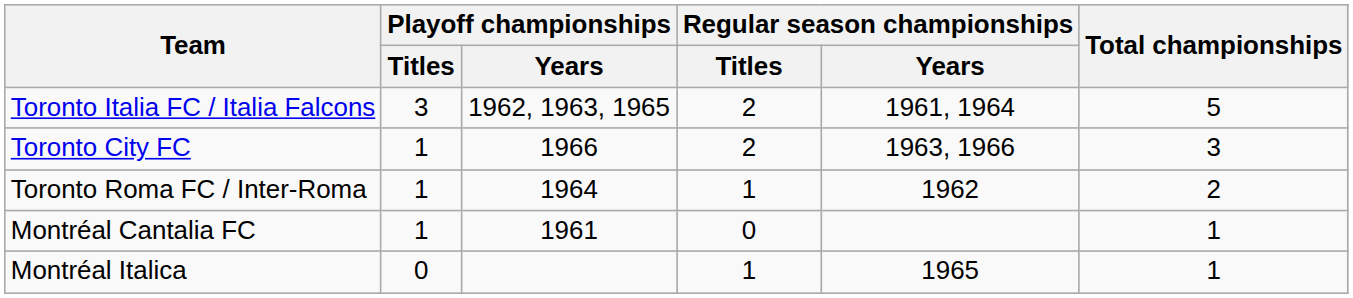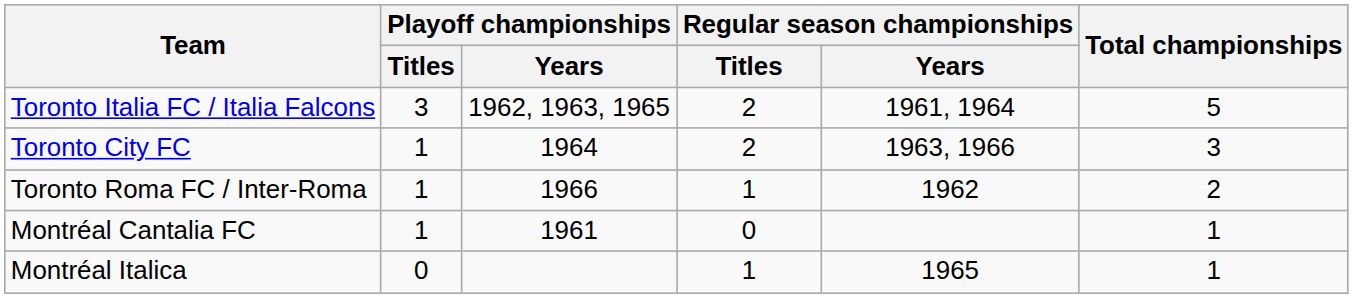Toronto City FC | Playoff championships / Years: 1966 -> 1964
Toronto Roma FC / Inter-Roma | Playoff championships / Years: 1964 -> 1966
